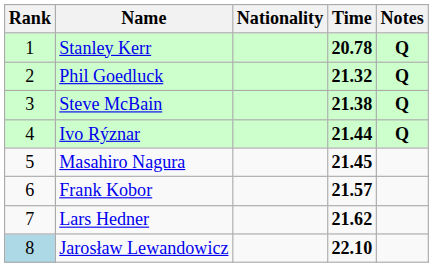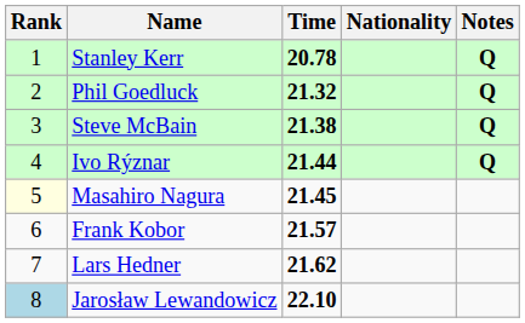columns swapped: Nationality <-> Time
Masahiro Nagura | Rank: no background -> lightyellow background
